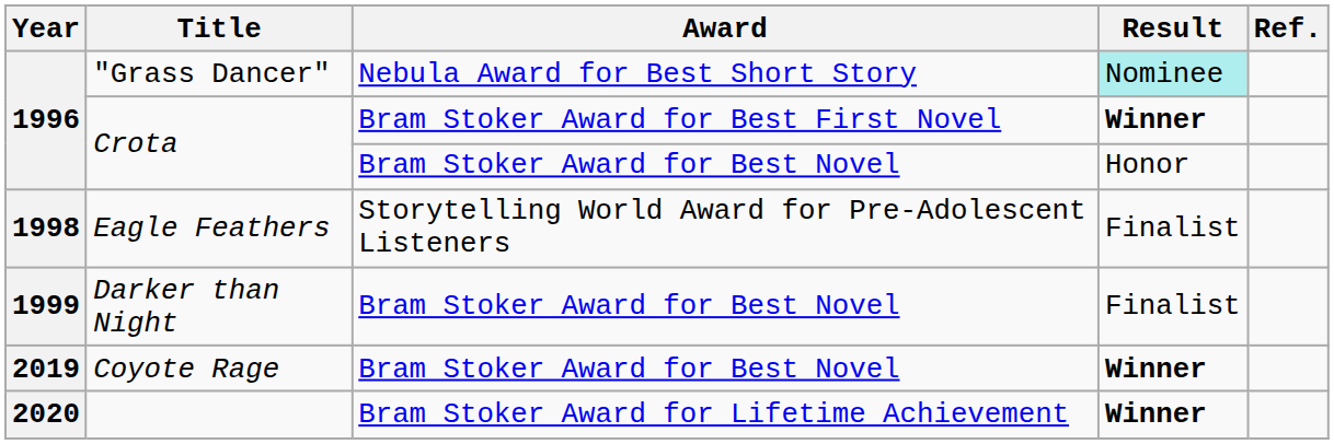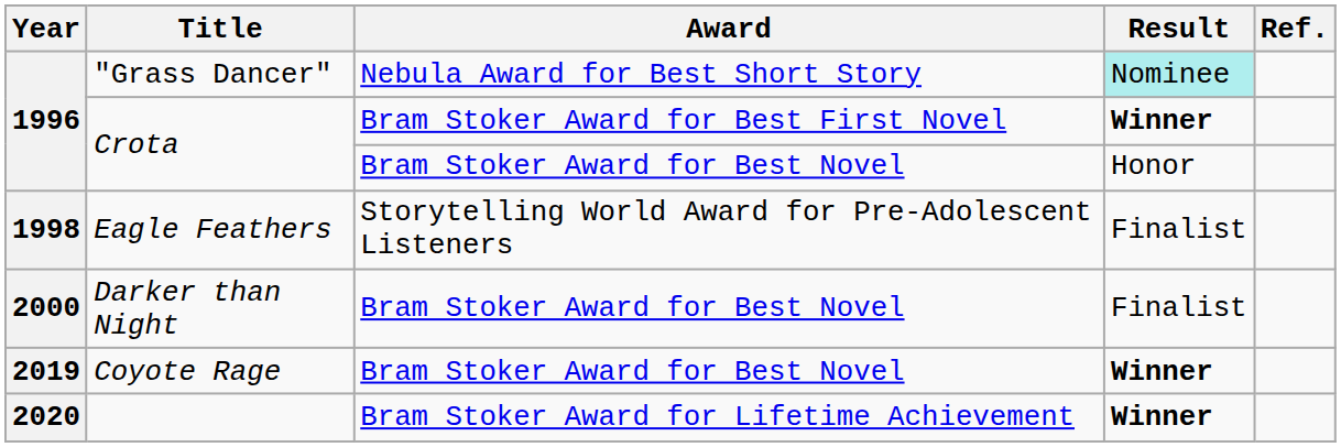Darker than Night | Year: 1999 -> 2000
